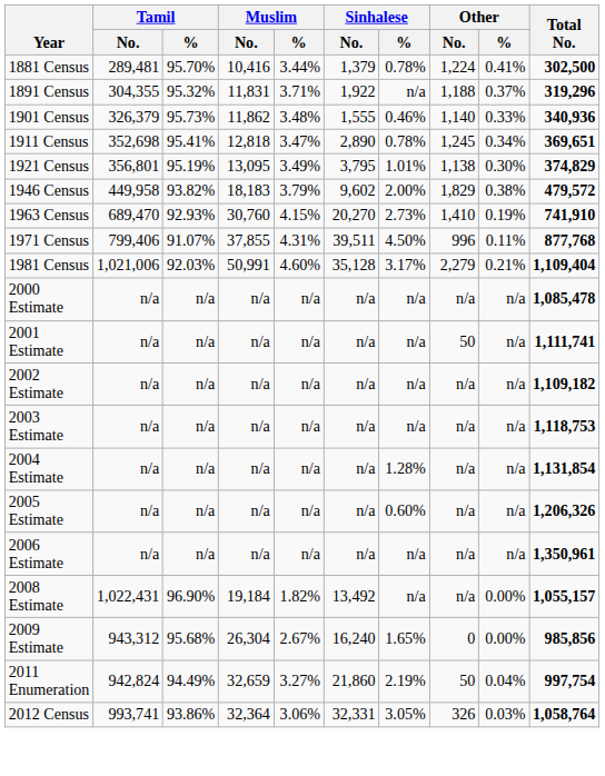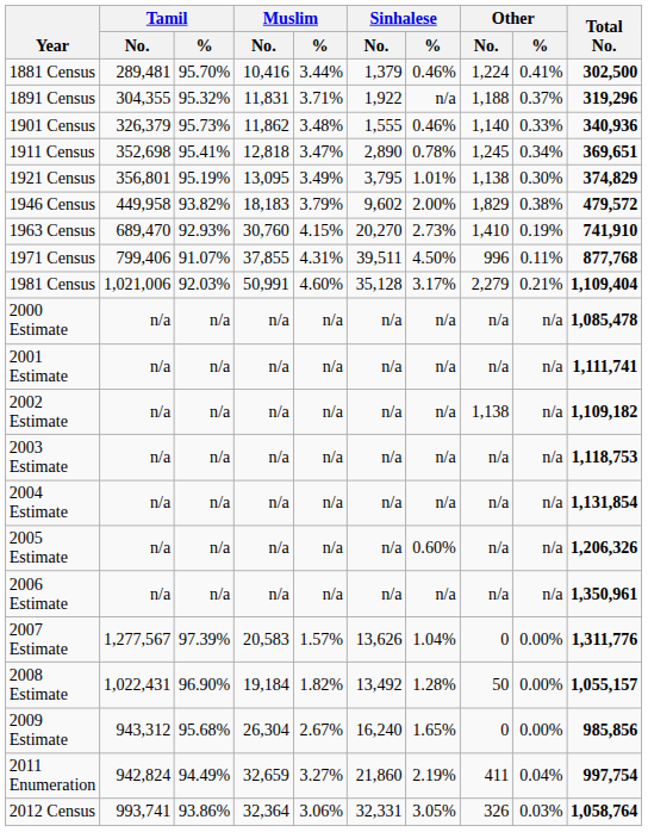1881 Census | Sinhalese / %: 0.78% -> 0.46%
2001 Estimate | Other / No.: 50 -> n/a
2002 Estimate | Other / No.: n/a -> 1,138
2004 Estimate | Sinhalese / %: 1.28% -> n/a
+ row: 2007 Estimate | 1,277,567 | 97.39% | 20,583 | 1.57% | 13,626 | 1.04% | 0 | 0.00% | 1,311,776
2008 Estimate | Sinhalese / %: n/a -> 1.28%
2008 Estimate | Other / No.: n/a -> 50
2011 Enumeration | Other / No.: 50 -> 411
